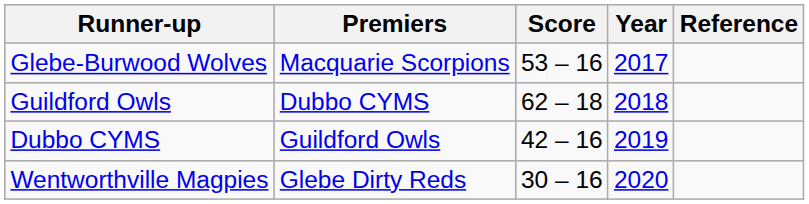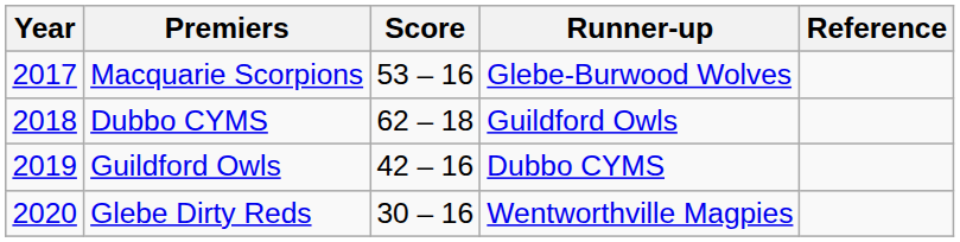columns swapped: Year <-> Runner-up
